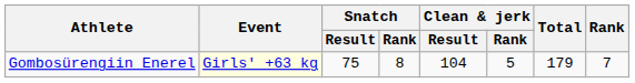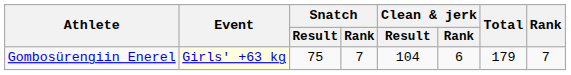Gombosürengiin Enerel | Snatch / Rank: 8 -> 7
Gombosürengiin Enerel | Clean & jerk / Rank: 5 -> 6
